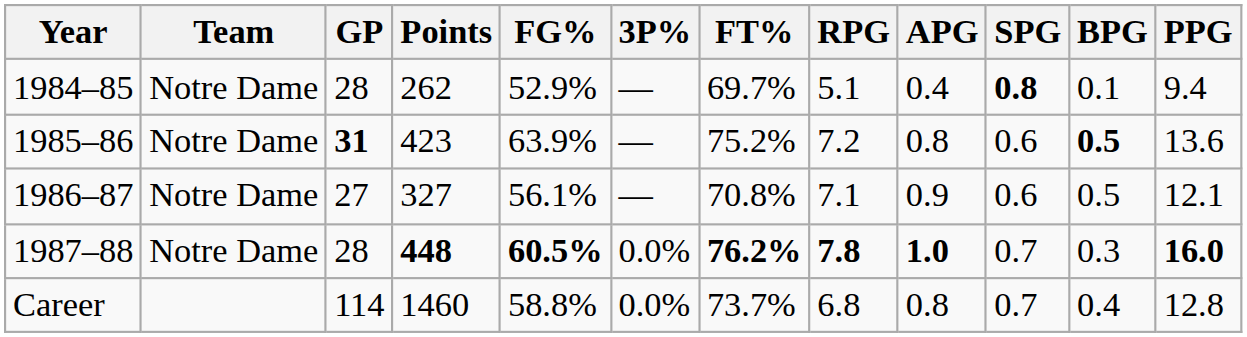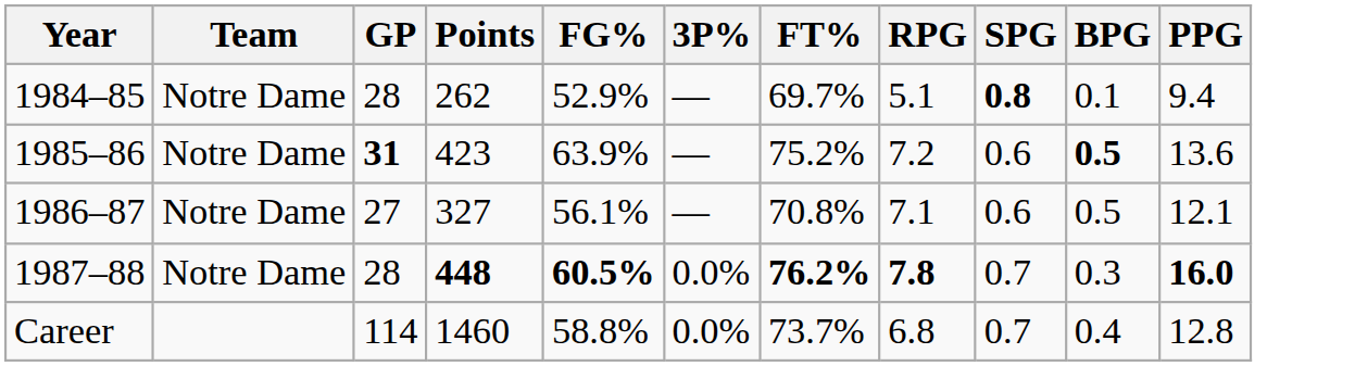- column: APG | 0.4 | 0.8 | 0.9 | 1.0 | 0.8
